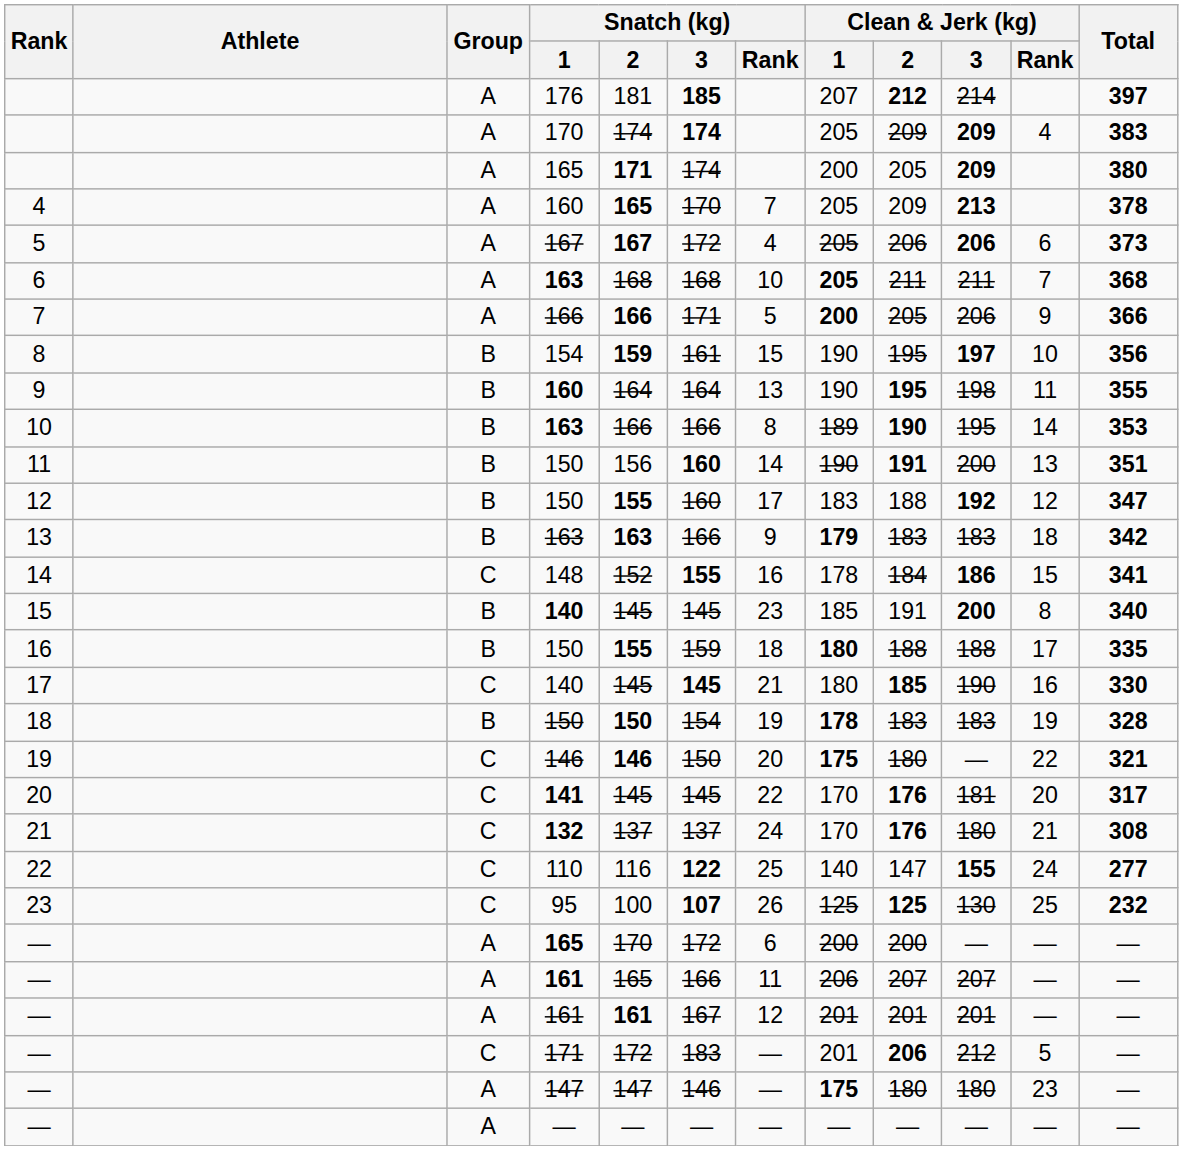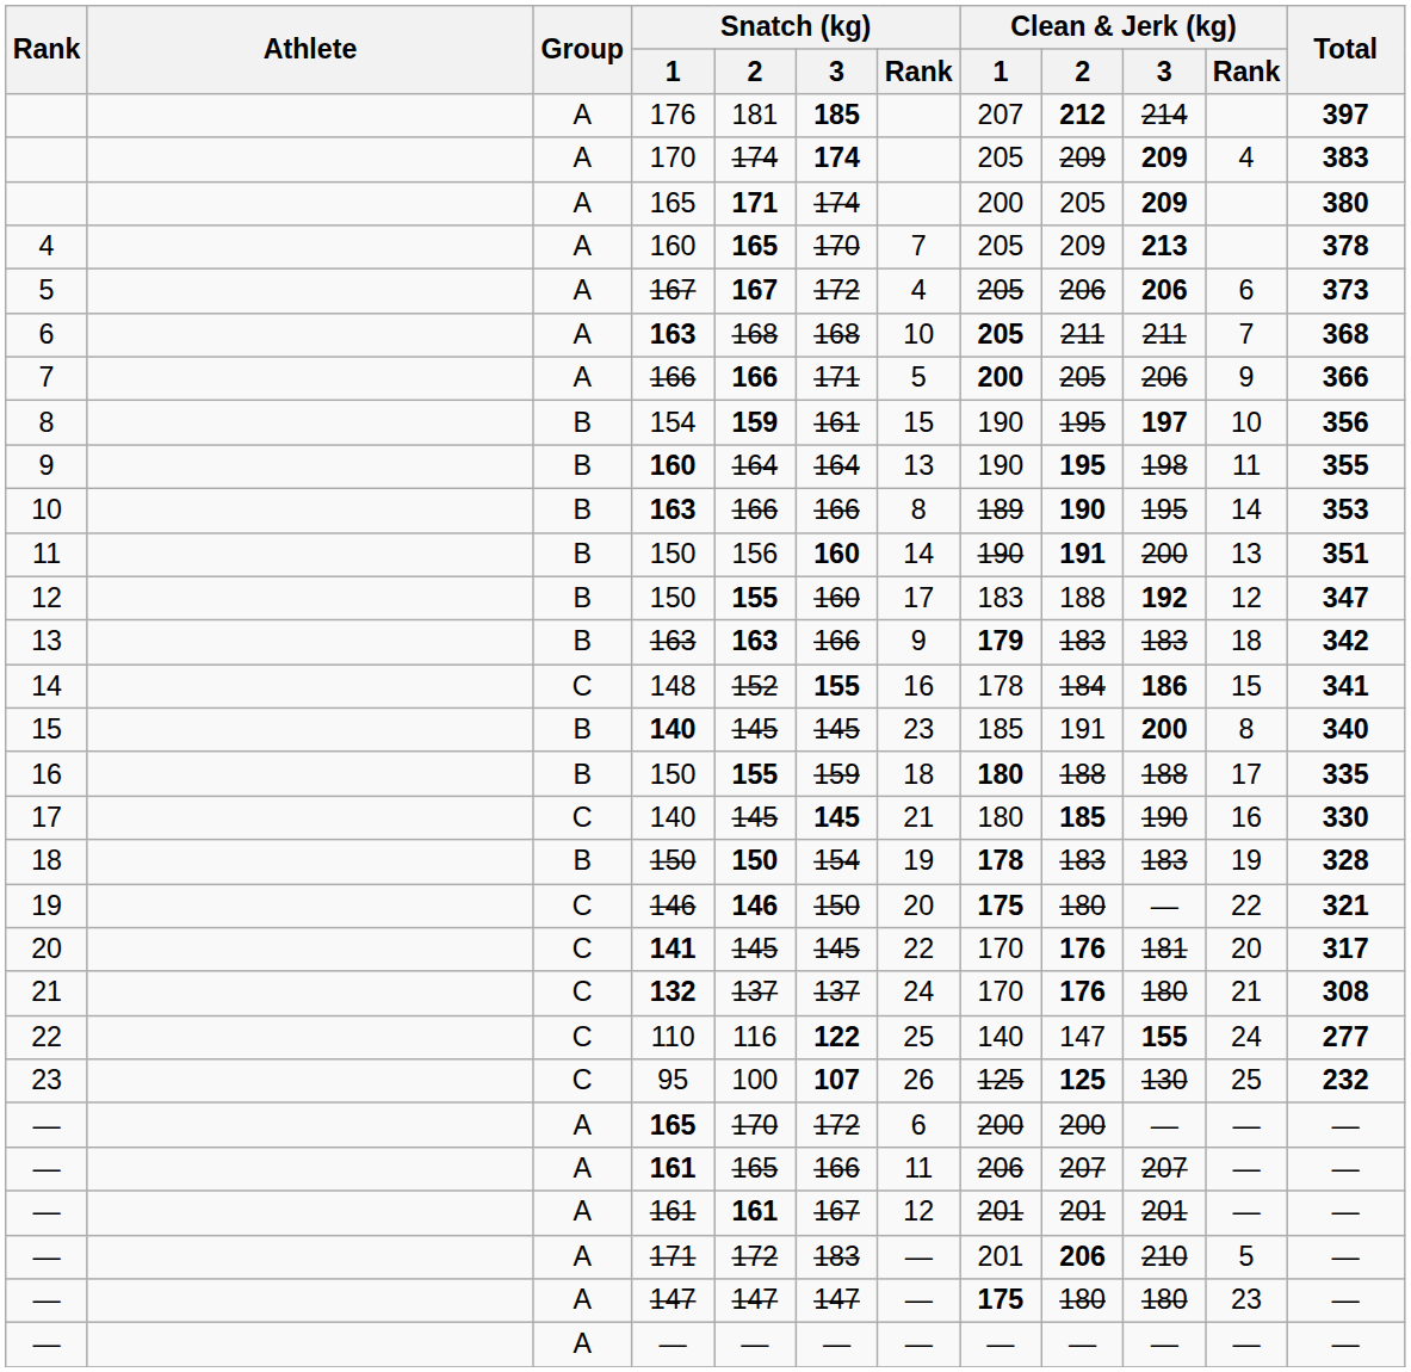— / 171 | Group: C -> A
— / 171 | Clean & Jerk (kg) / 3: 212 -> 210
— / 147 | Snatch (kg) / 3: 146 -> 147
